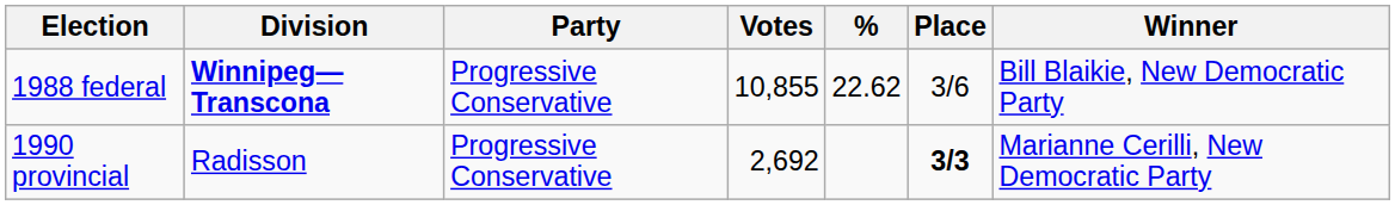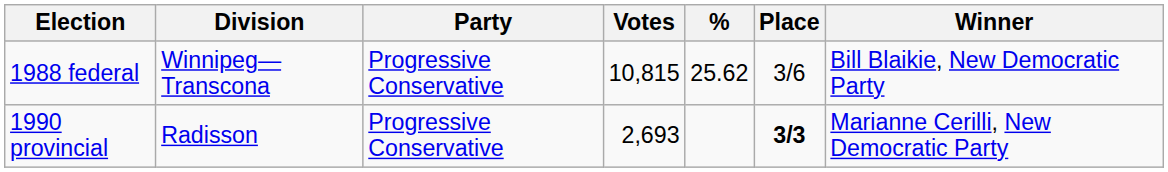1988 federal | Division: bold -> normal
1988 federal | Votes: 10,855 -> 10,815
1988 federal | %: 22.62 -> 25.62
1990 provincial | Votes: 2,692 -> 2,693
